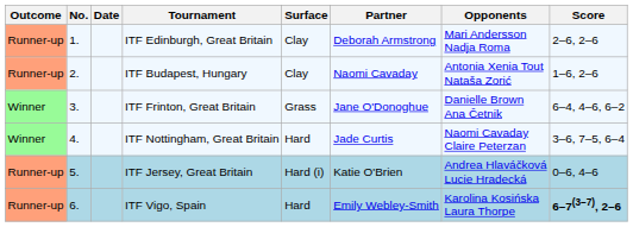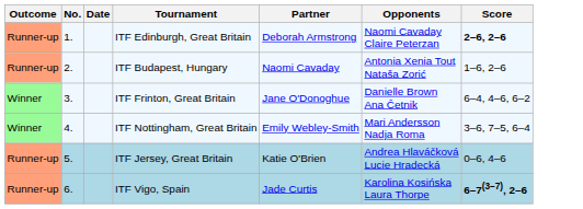- column: Surface | Clay | Clay | Grass | Hard | Hard (i) | Hard
ITF Edinburgh, Great Britain | Opponents: Mari Andersson Nadja Roma -> Naomi Cavaday Claire Peterzan
ITF Edinburgh, Great Britain | Score: normal -> bold
ITF Nottingham, Great Britain | Partner: Jade Curtis -> Emily Webley-Smith
ITF Nottingham, Great Britain | Opponents: Naomi Cavaday Claire Peterzan -> Mari Andersson Nadja Roma
ITF Vigo, Spain | Partner: Emily Webley-Smith -> Jade Curtis
